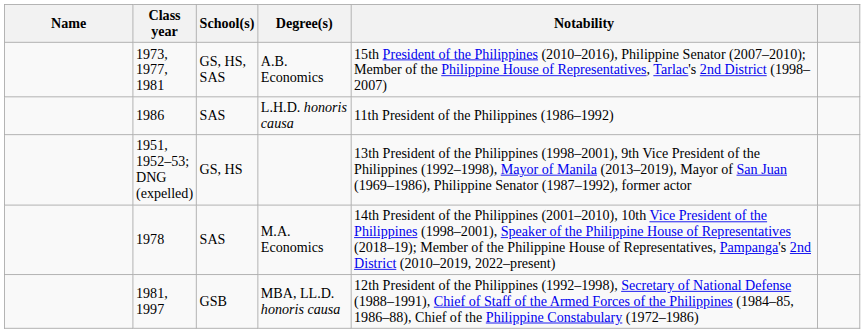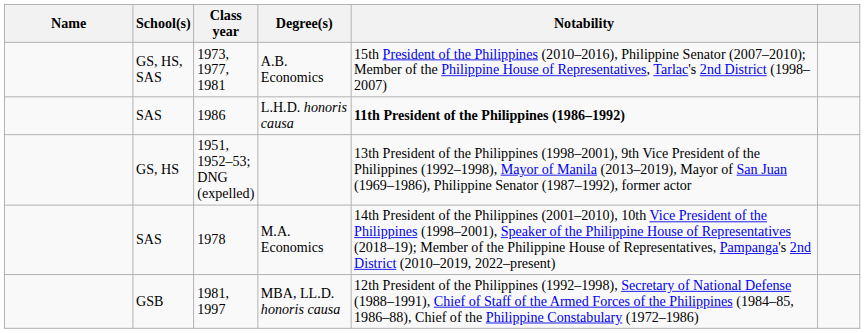columns swapped: Class year <-> School(s)
L.H.D. honoris causa | Notability: normal -> bold
